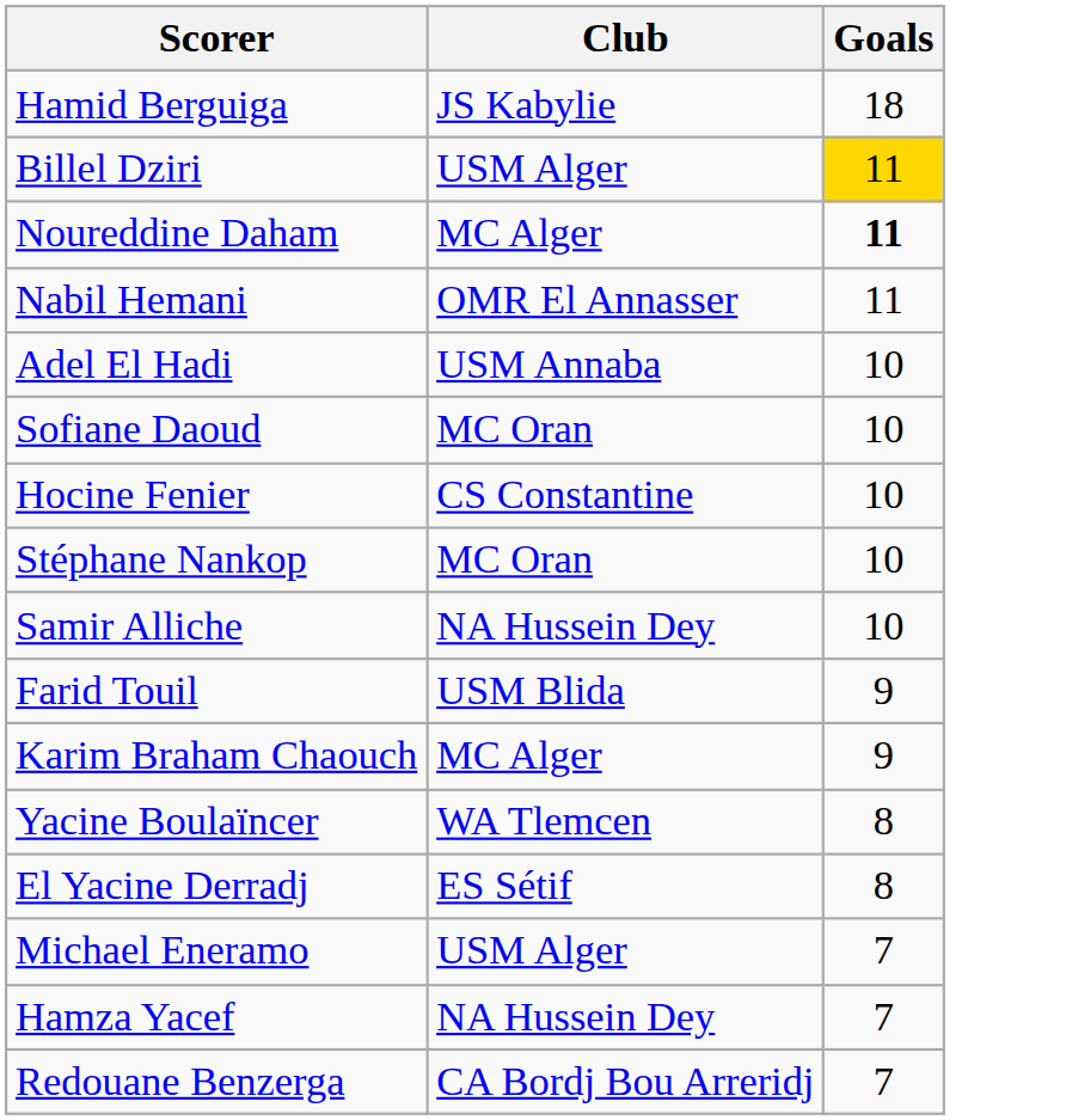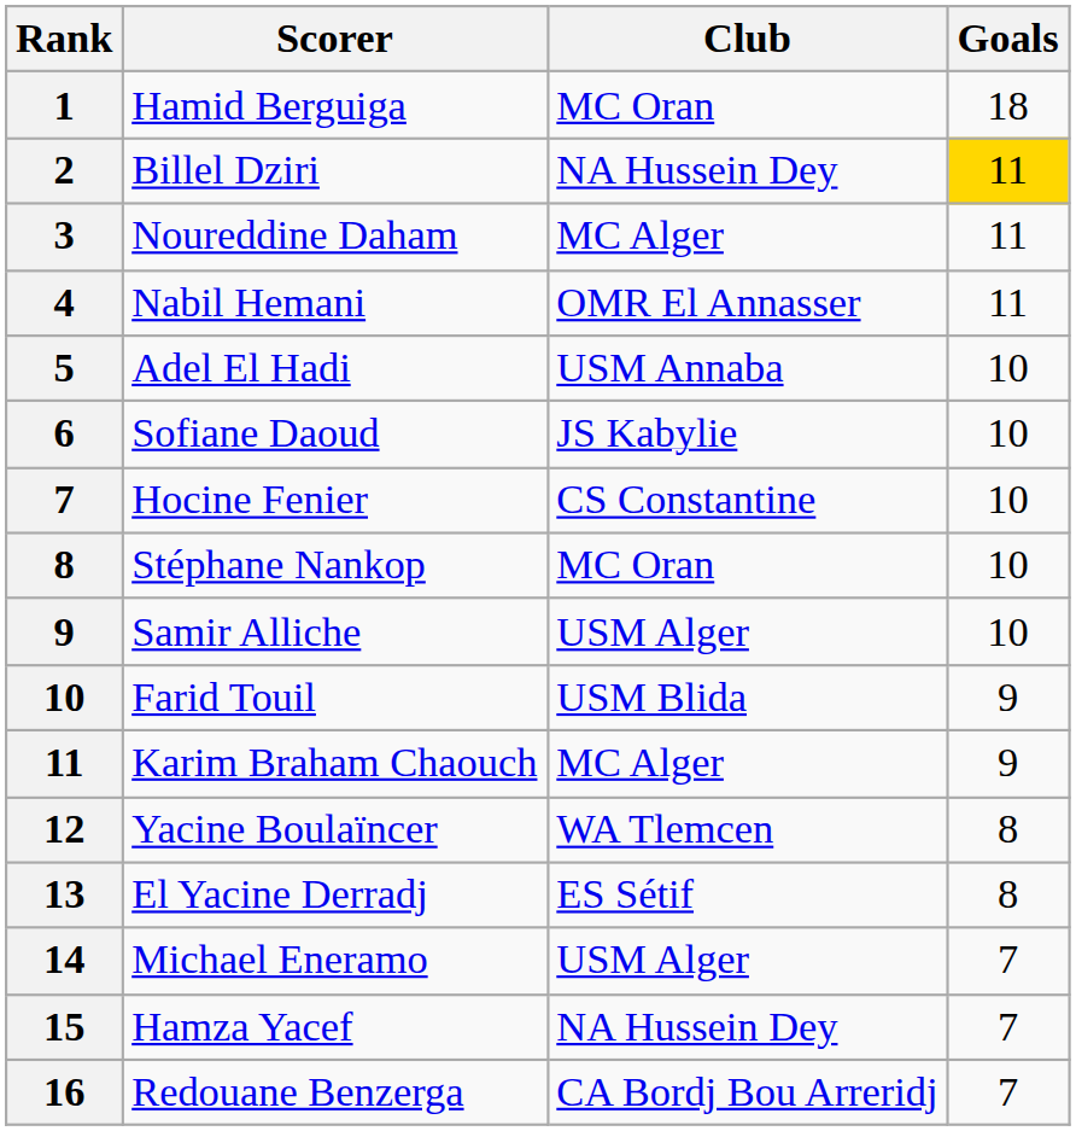+ column: Rank | 1 | 2 | 3 | 4 | 5 | 6 | 7 | 8 | 9 | 10 | 11 | 12 | 13 | 14 | 15 | 16
Hamid Berguiga | Club: JS Kabylie -> MC Oran
Billel Dziri | Club: USM Alger -> NA Hussein Dey
Noureddine Daham | Goals: bold -> normal
Sofiane Daoud | Club: MC Oran -> JS Kabylie
Samir Alliche | Club: NA Hussein Dey -> USM Alger
